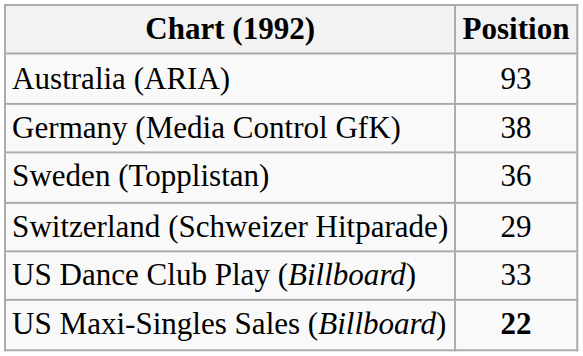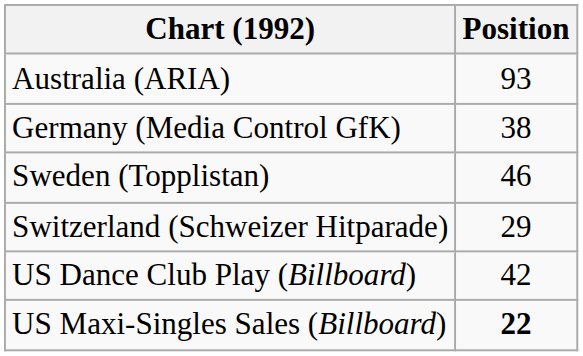Sweden (Topplistan) | Position: 36 -> 46
US Dance Club Play (Billboard) | Position: 33 -> 42
